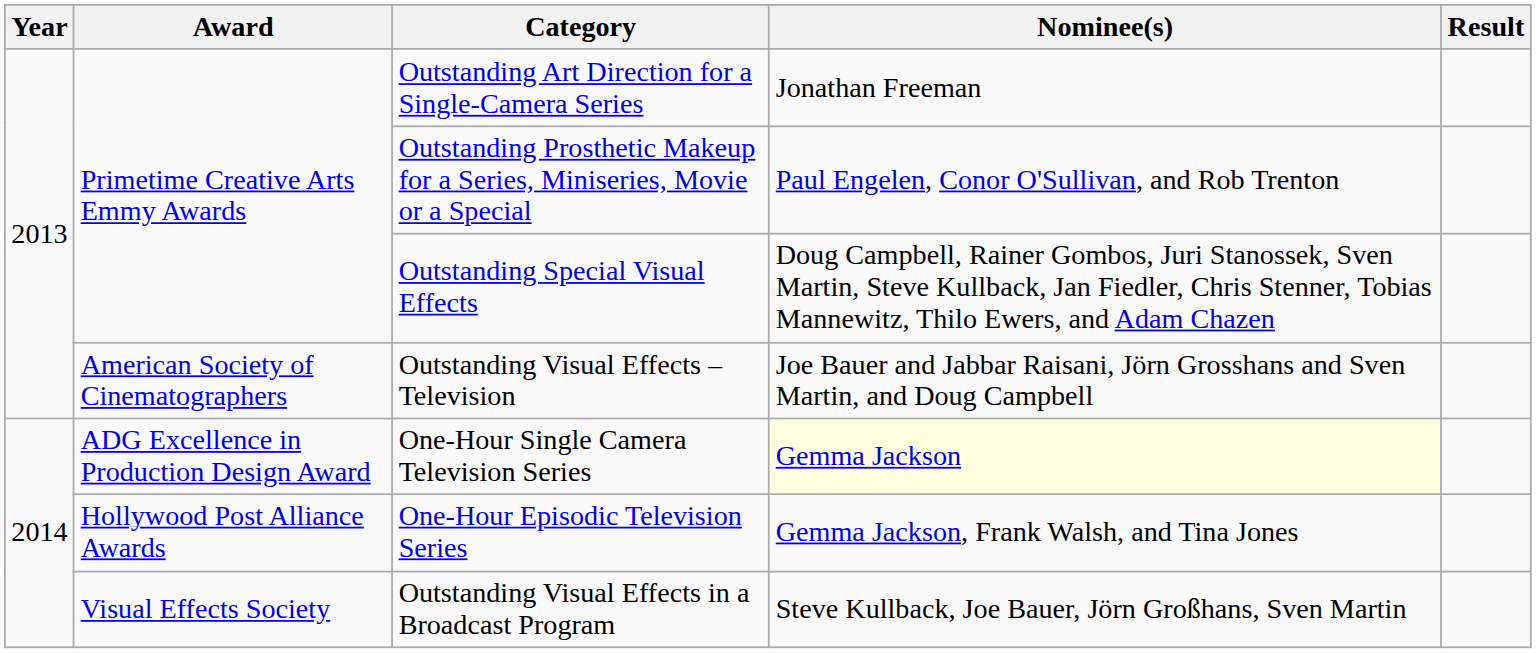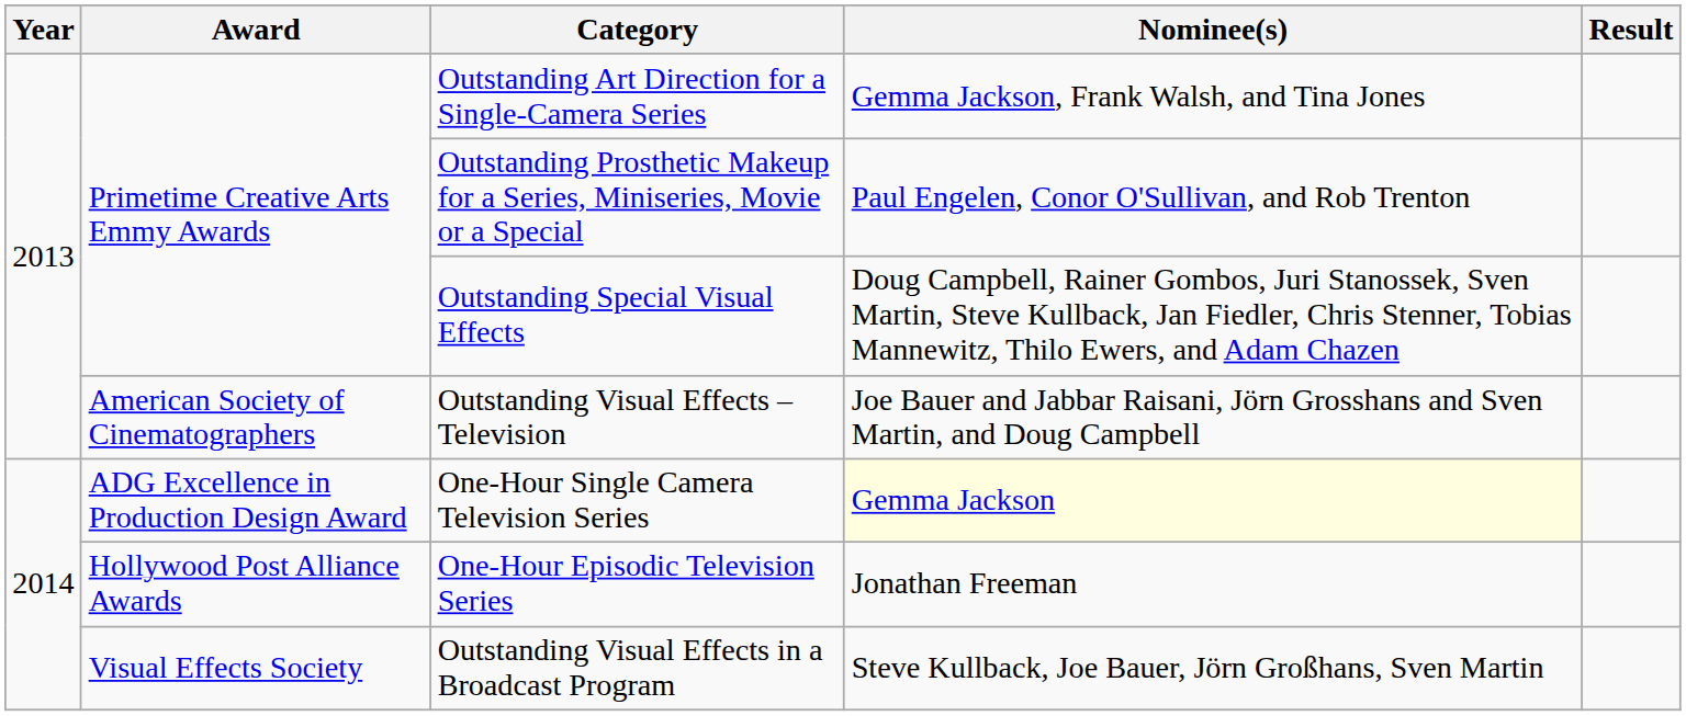Outstanding Art Direction for a Single-Camera Series | Nominee(s): Jonathan Freeman -> Gemma Jackson, Frank Walsh, and Tina Jones
One-Hour Episodic Television Series | Nominee(s): Gemma Jackson, Frank Walsh, and Tina Jones -> Jonathan Freeman
